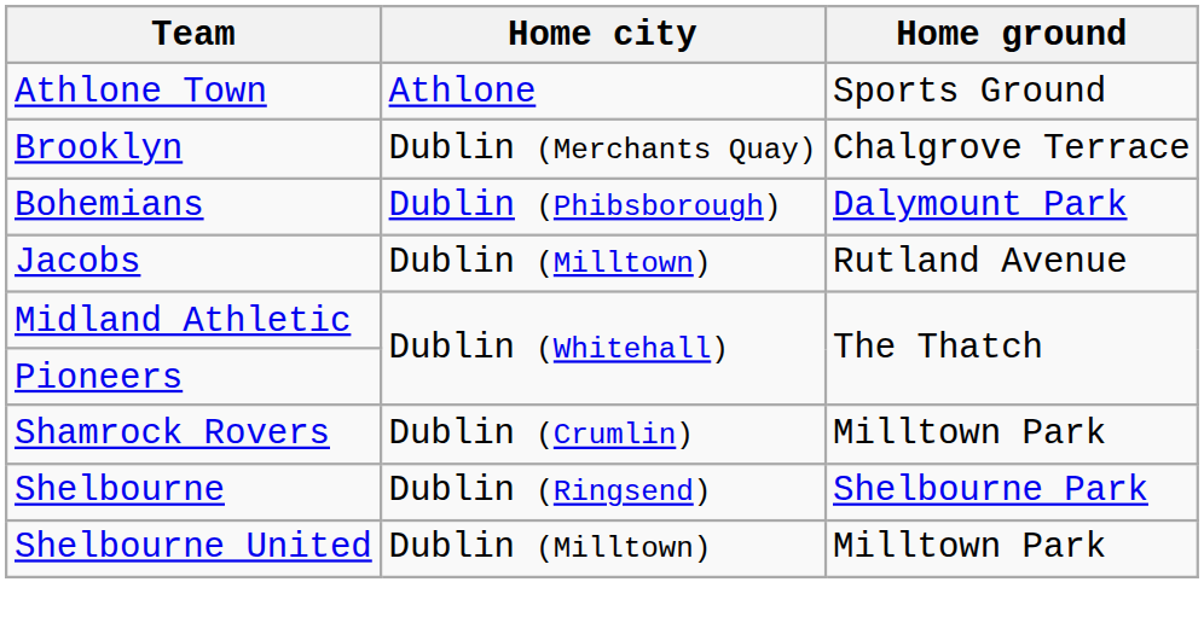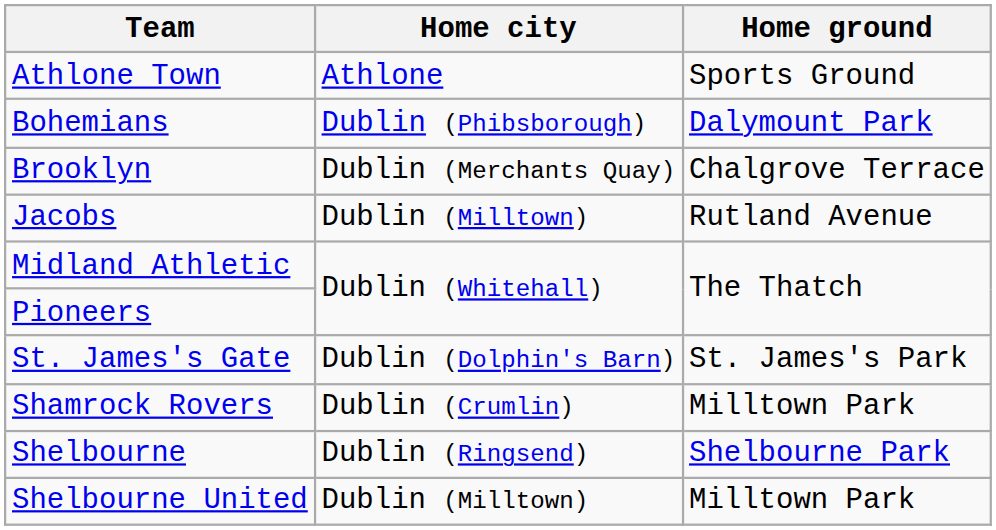rows swapped: Bohemians <-> Brooklyn
+ row: St. James's Gate | Dublin (Dolphin's Barn) | St. James's Park
